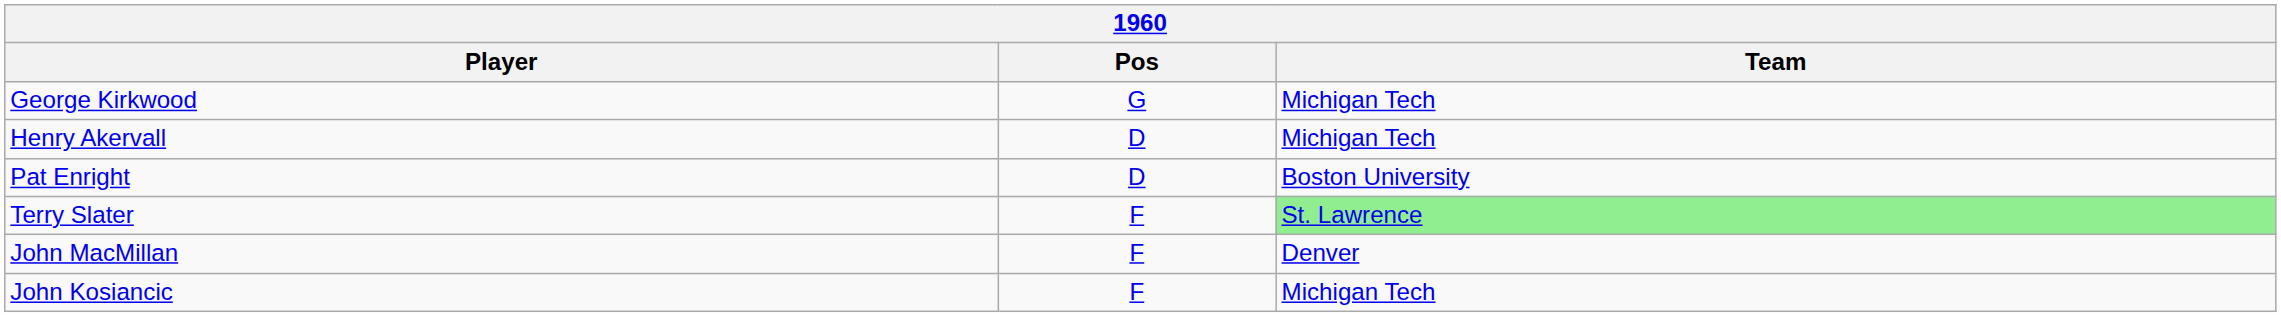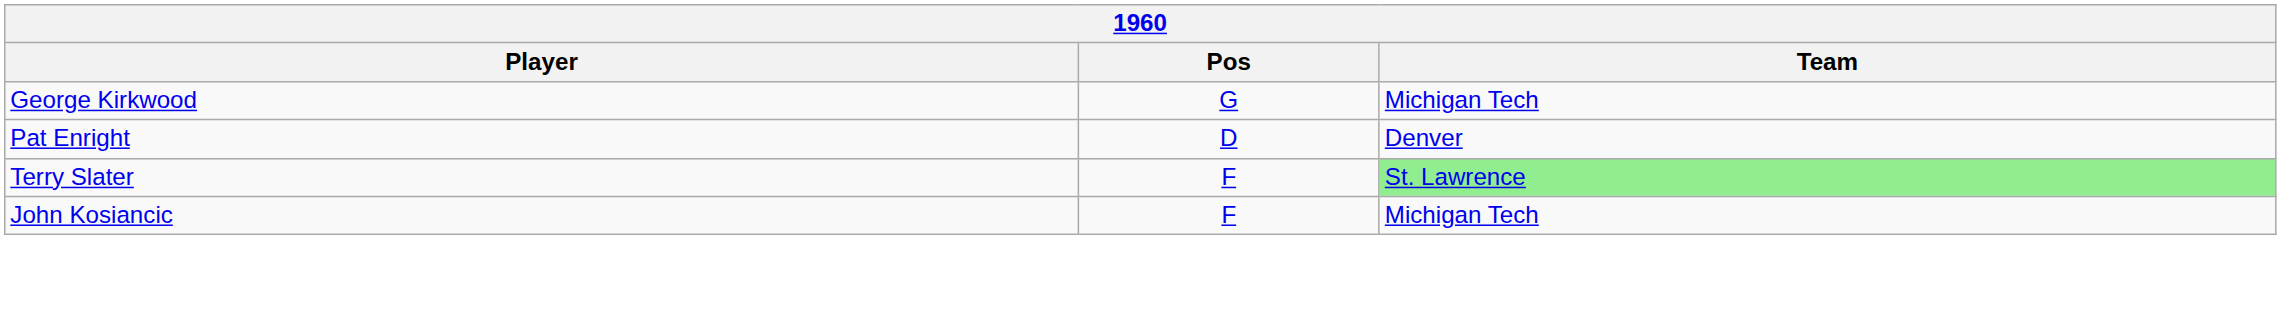- row: Henry Akervall | D | Michigan Tech
Pat Enright | Team: Boston University -> Denver
- row: John MacMillan | F | Denver
